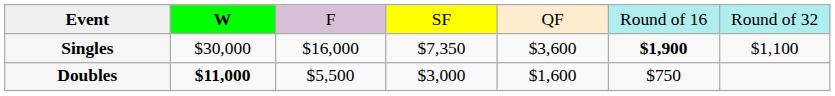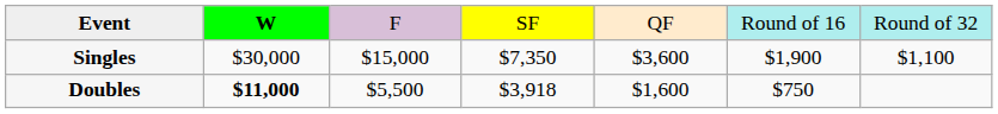Singles | column 3: $16,000 -> $15,000
Singles | column 6: bold -> normal
Doubles | column 4: $3,000 -> $3,918
